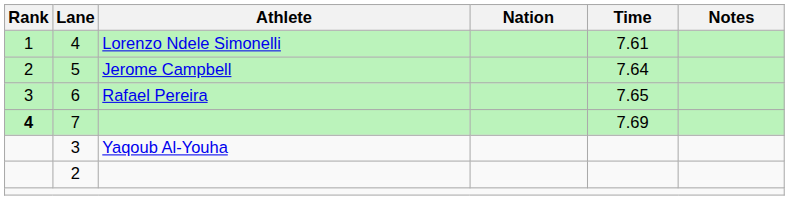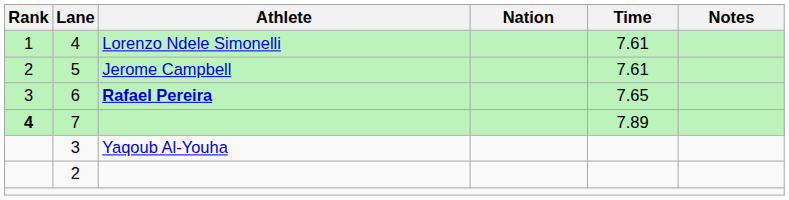5 | Time: 7.64 -> 7.61
6 | Athlete: normal -> bold
7 | Time: 7.69 -> 7.89
